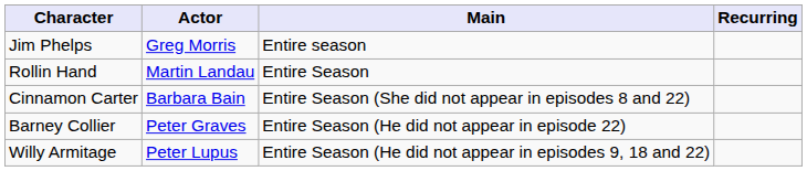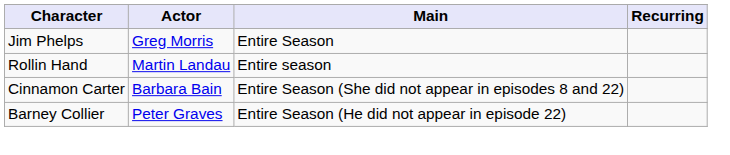Jim Phelps | Main: Entire season -> Entire Season
Rollin Hand | Main: Entire Season -> Entire season
- row: Willy Armitage | Peter Lupus | Entire Season (He did not appear in episodes 9, 18 and 22)
